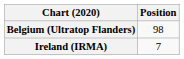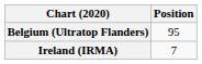Belgium (Ultratop Flanders) | Position: 98 -> 95
